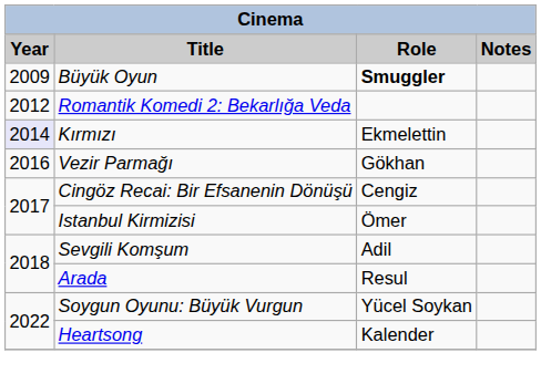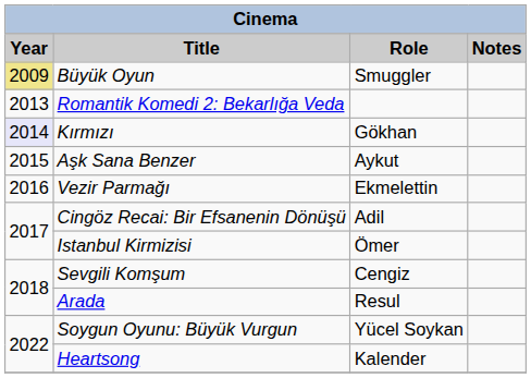Büyük Oyun | Year: no background -> khaki background
Büyük Oyun | Role: bold -> normal
Romantik Komedi 2: Bekarlığa Veda | Year: 2012 -> 2013
Kırmızı | Role: Ekmelettin -> Gökhan
+ row: 2015 | Aşk Sana Benzer | Aykut
Vezir Parmağı | Role: Gökhan -> Ekmelettin
Cingöz Recai: Bir Efsanenin Dönüşü | Role: Cengiz -> Adil
Sevgili Komşum | Role: Adil -> Cengiz
